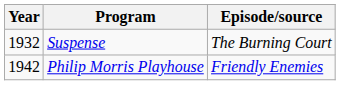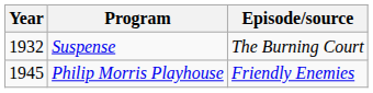Philip Morris Playhouse | Year: 1942 -> 1945
